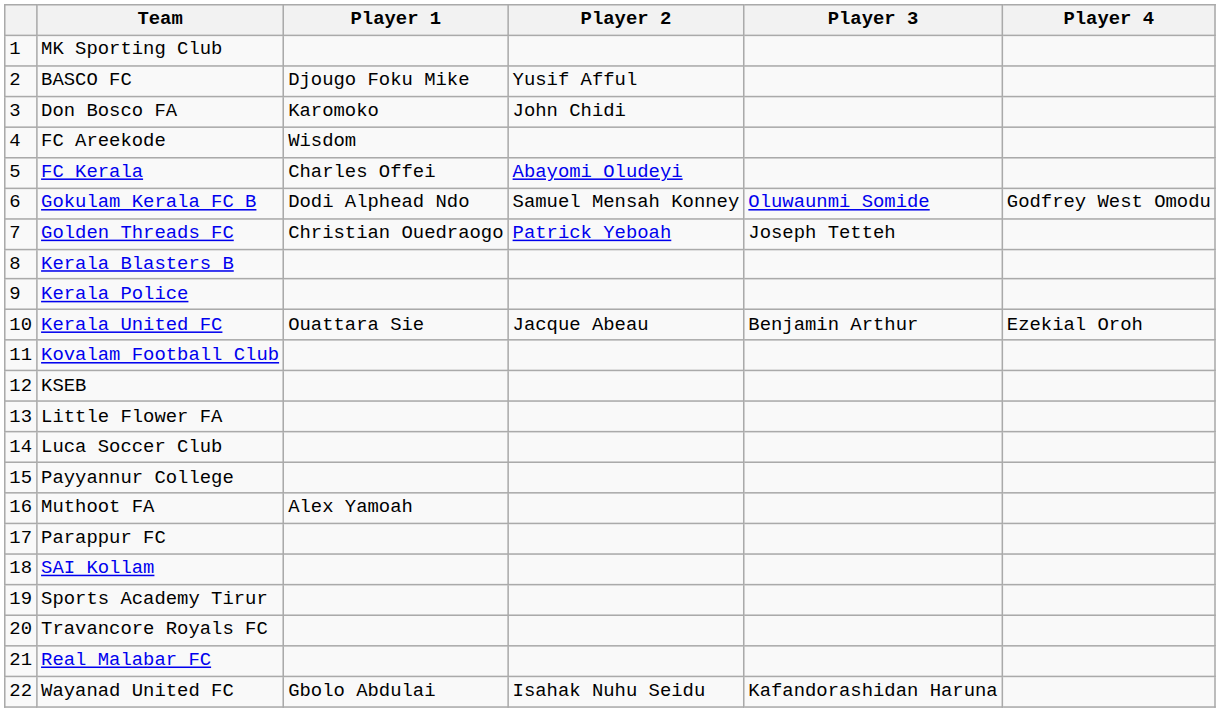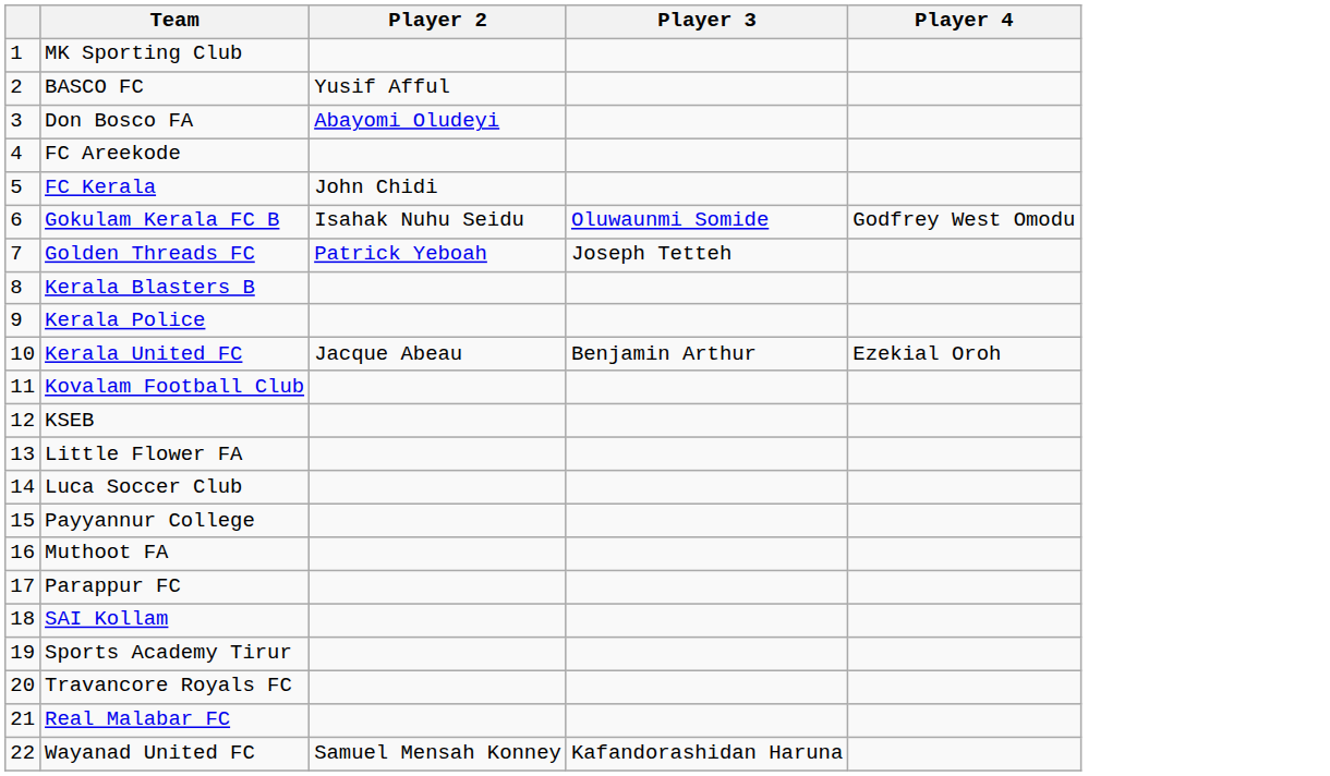- column: Player 1 | Djougo Foku Mike | Karomoko | Wisdom | Charles Offei | Dodi Alphead Ndo | Christian Ouedraogo | Ouattara Sie | Alex Yamoah | Gbolo Abdulai
Don Bosco FA | Player 2: John Chidi -> Abayomi Oludeyi
FC Kerala | Player 2: Abayomi Oludeyi -> John Chidi
Gokulam Kerala FC B | Player 2: Samuel Mensah Konney -> Isahak Nuhu Seidu
Wayanad United FC | Player 2: Isahak Nuhu Seidu -> Samuel Mensah Konney
